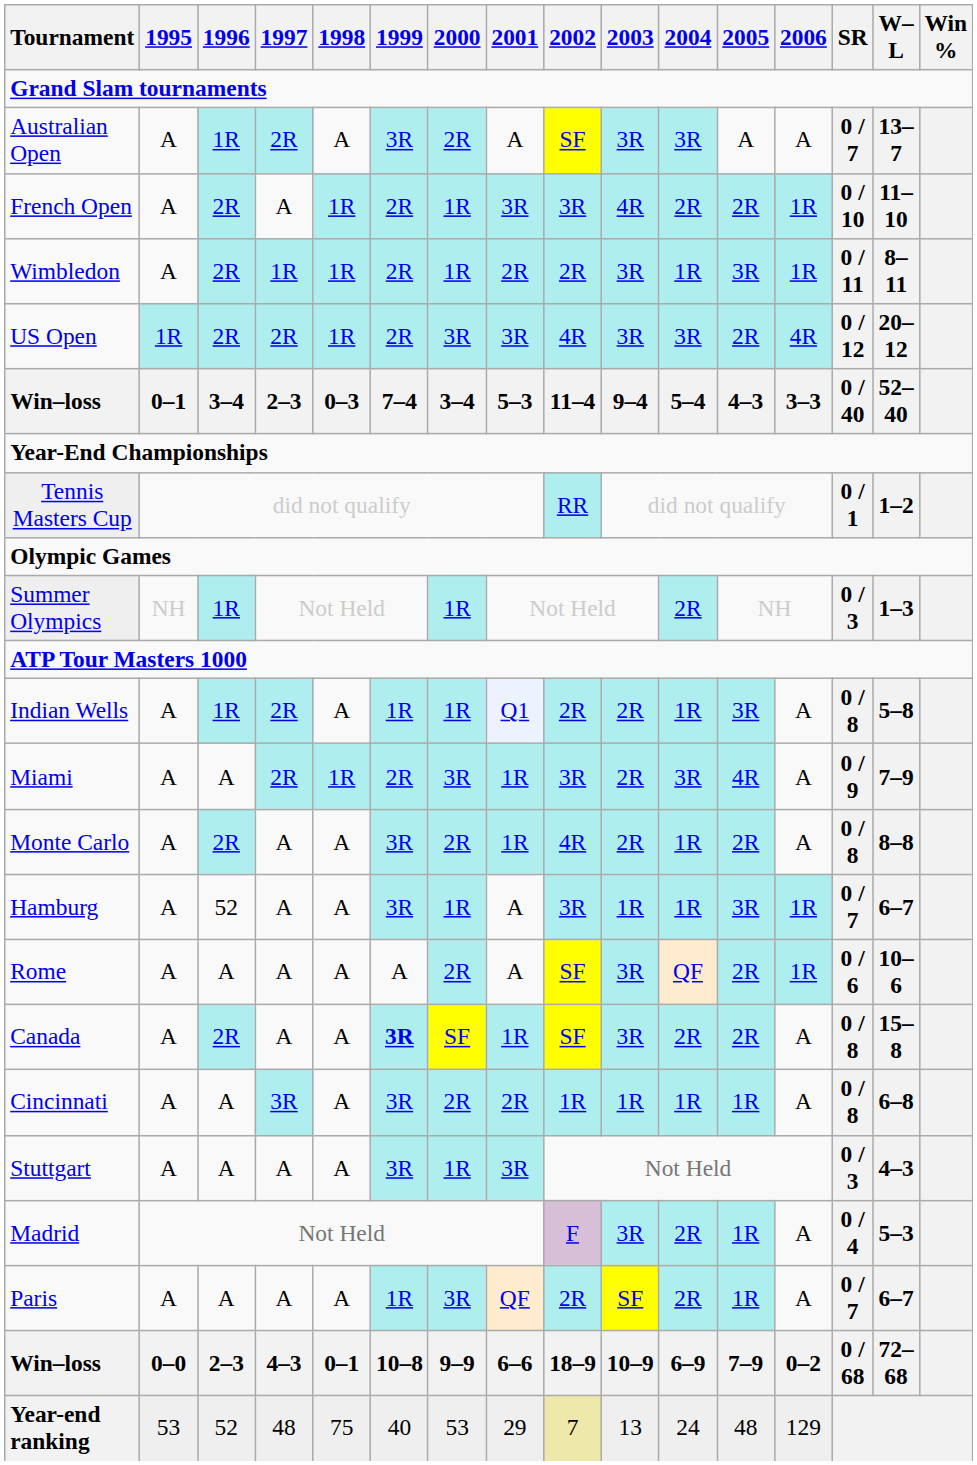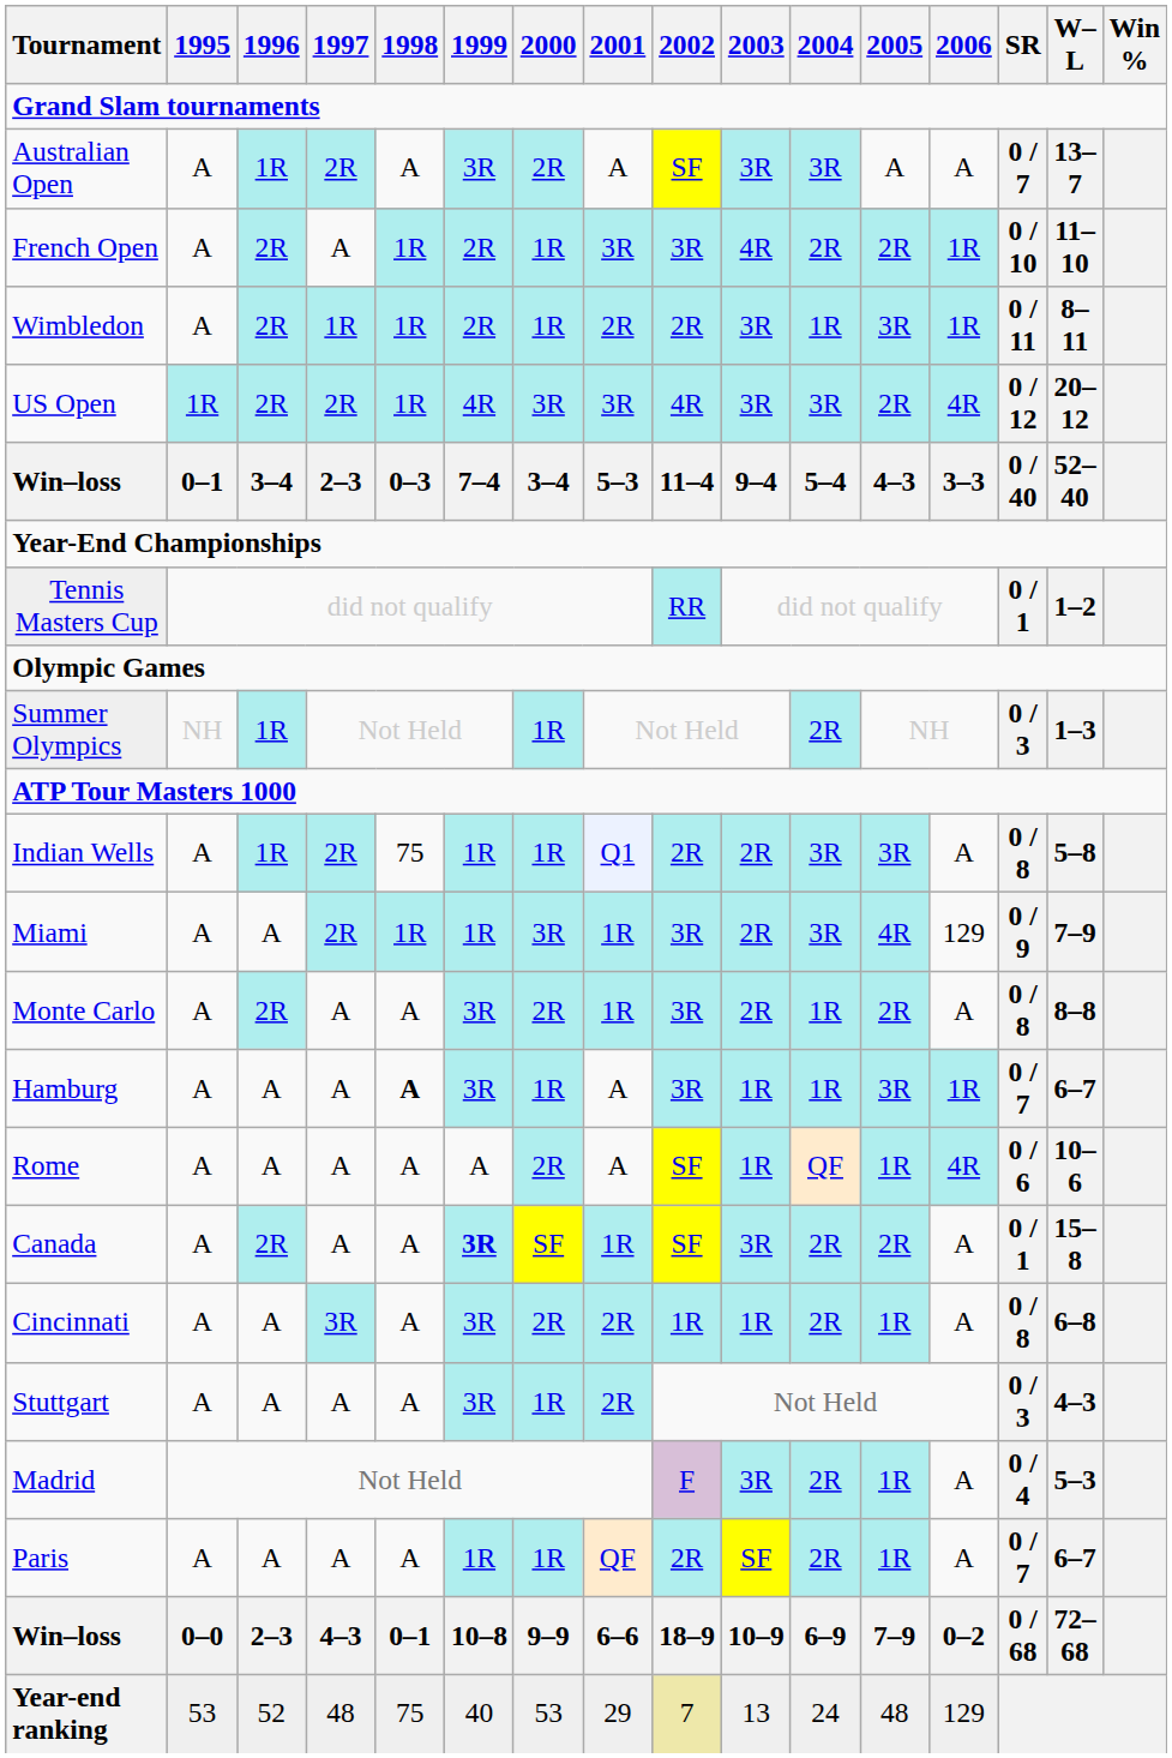US Open | 1999: 2R -> 4R
Indian Wells | 1998: A -> 75
Indian Wells | 2004: 1R -> 3R
Miami | 1999: 2R -> 1R
Miami | 2006: A -> 129
Monte Carlo | 2002: 4R -> 3R
Hamburg | 1996: 52 -> A
Hamburg | 1998: normal -> bold
Rome | 2003: 3R -> 1R
Rome | 2005: 2R -> 1R
Rome | 2006: 1R -> 4R
Canada | SR: 0 / 8 -> 0 / 1
Cincinnati | 2004: 1R -> 2R
Stuttgart | 2001: 3R -> 2R
Paris | 2000: 3R -> 1R
